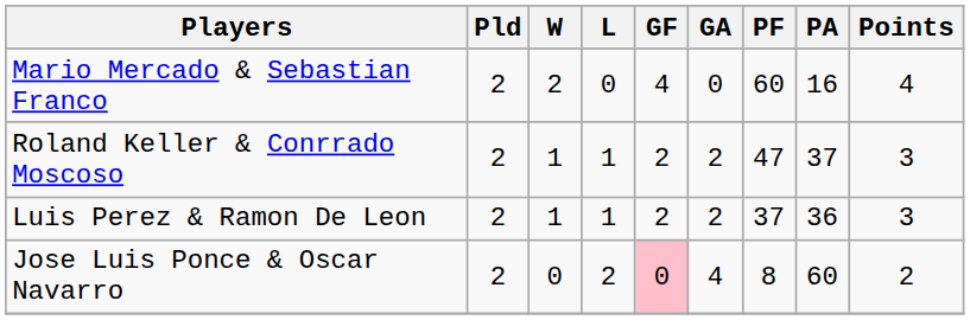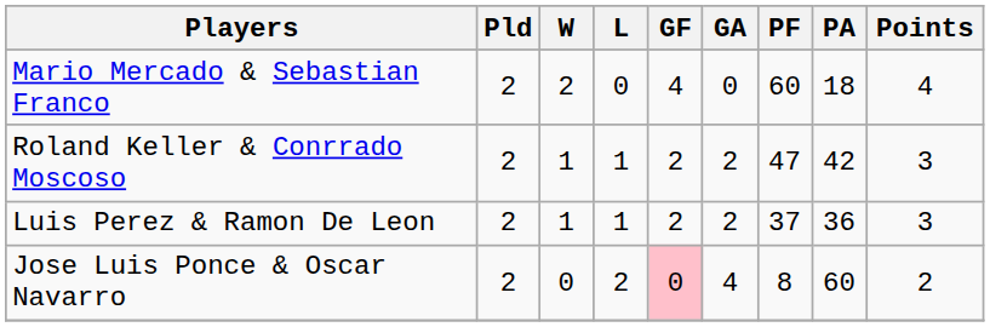Mario Mercado & Sebastian Franco | PA: 16 -> 18
Roland Keller & Conrrado Moscoso | PA: 37 -> 42
